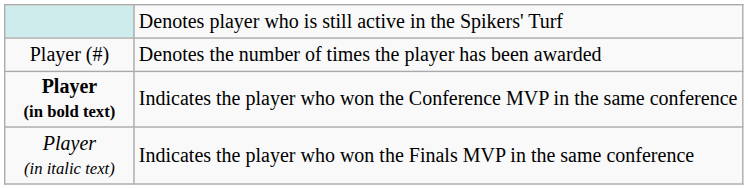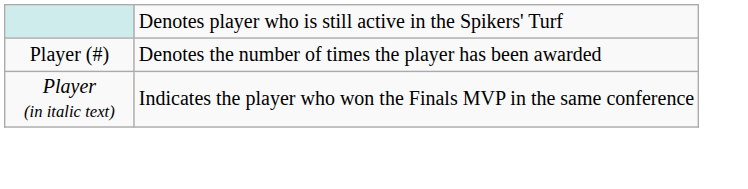- row: Player (in bold text) | Indicates the player who won the Conference MVP in the same conference
